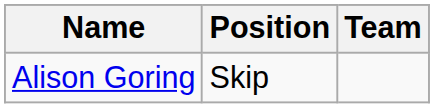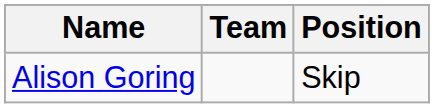columns swapped: Team <-> Position
